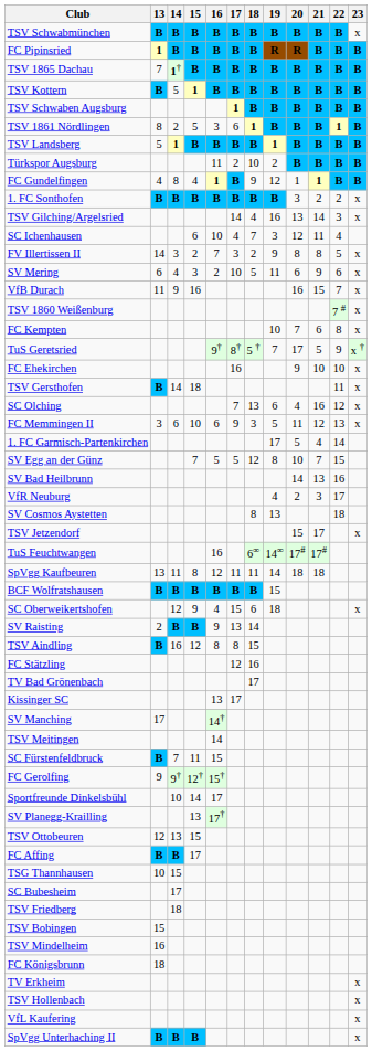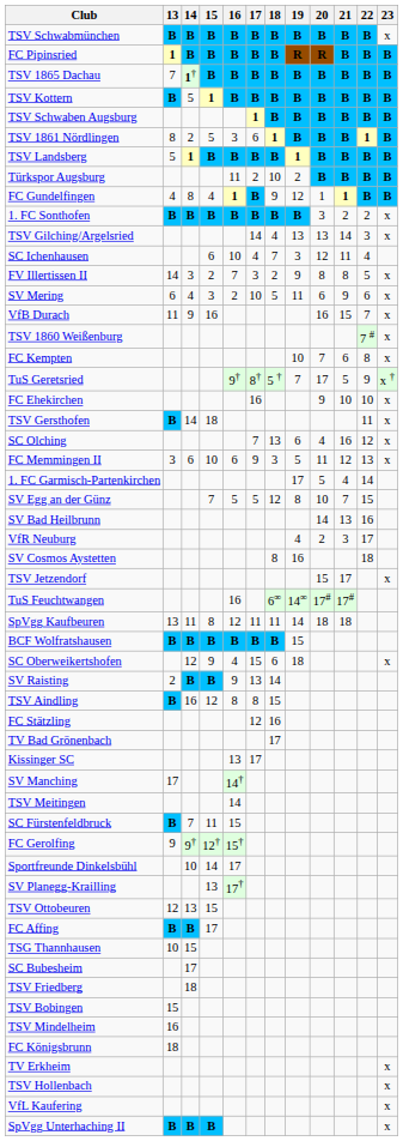TSV Gilching/Argelsried | 19: 16 -> 13
SV Cosmos Aystetten | 19: 13 -> 16
